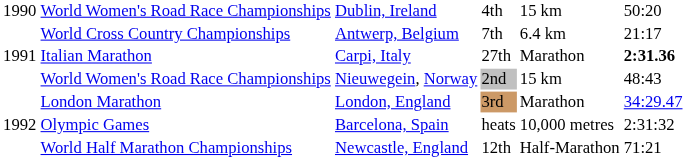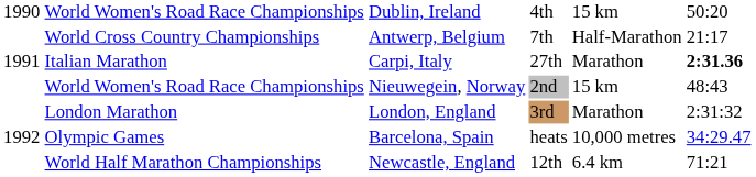World Cross Country Championships | column 5: 6.4 km -> Half-Marathon
London Marathon | column 6: 34:29.47 -> 2:31:32
Olympic Games | column 6: 2:31:32 -> 34:29.47
World Half Marathon Championships | column 5: Half-Marathon -> 6.4 km
